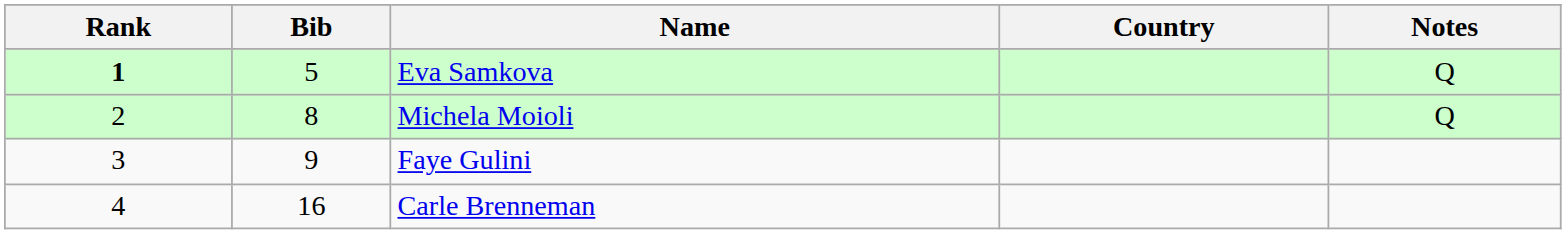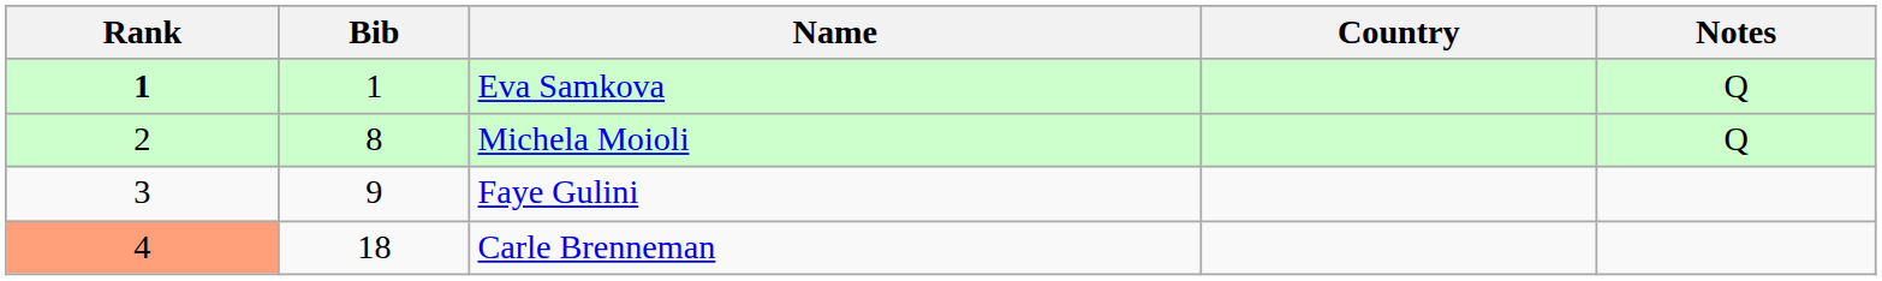Eva Samkova | Bib: 5 -> 1
Carle Brenneman | Rank: no background -> lightsalmon background
Carle Brenneman | Bib: 16 -> 18
